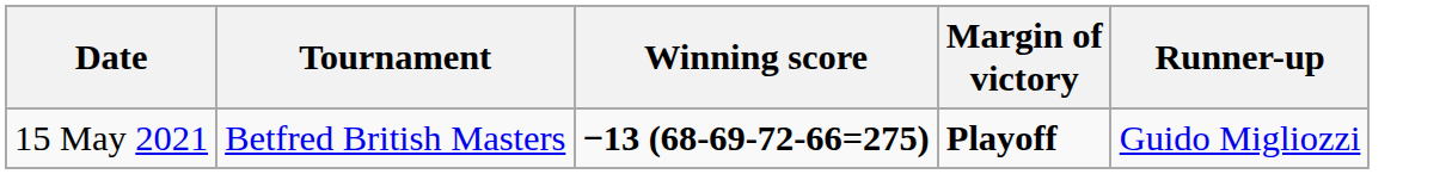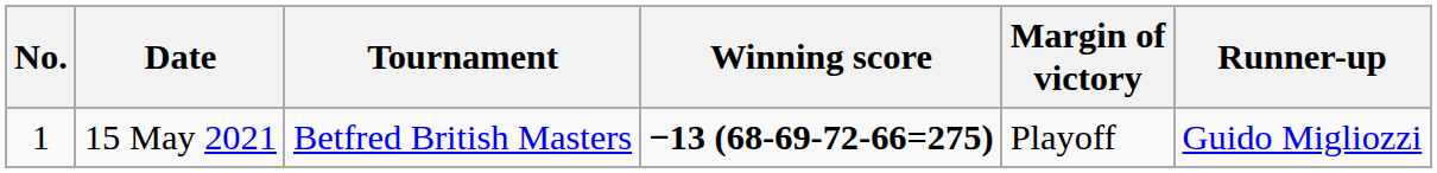+ column: No. | 1
15 May 2021 | Margin of victory: bold -> normal
